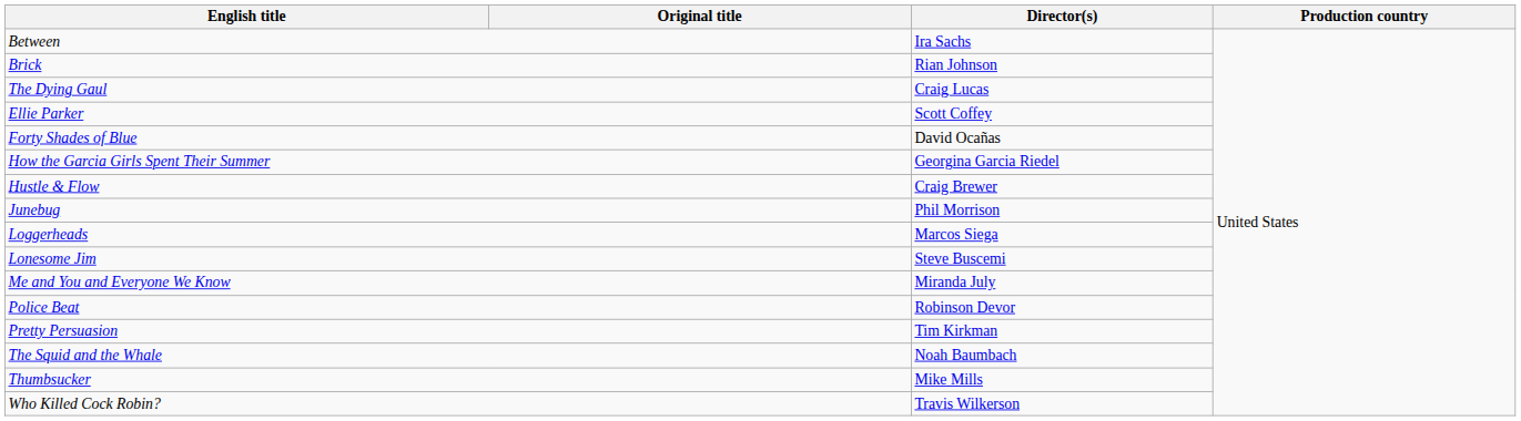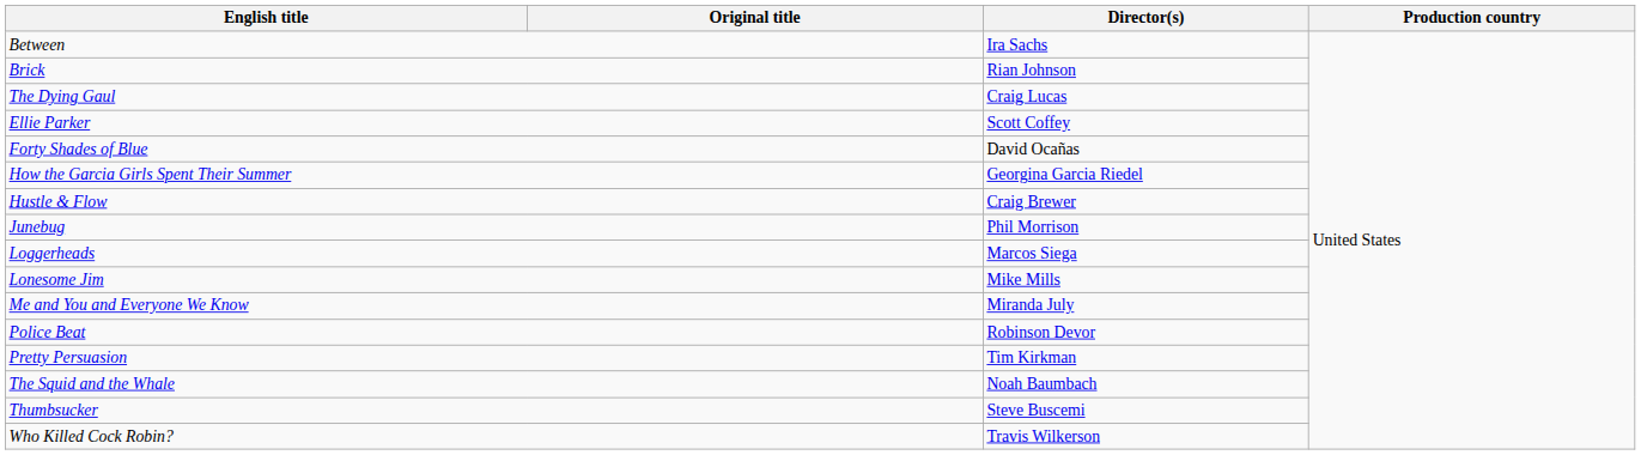Lonesome Jim | Director(s): Steve Buscemi -> Mike Mills
Thumbsucker | Director(s): Mike Mills -> Steve Buscemi
